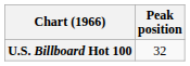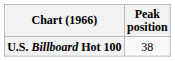U.S. Billboard Hot 100 | Peak position: 32 -> 38
